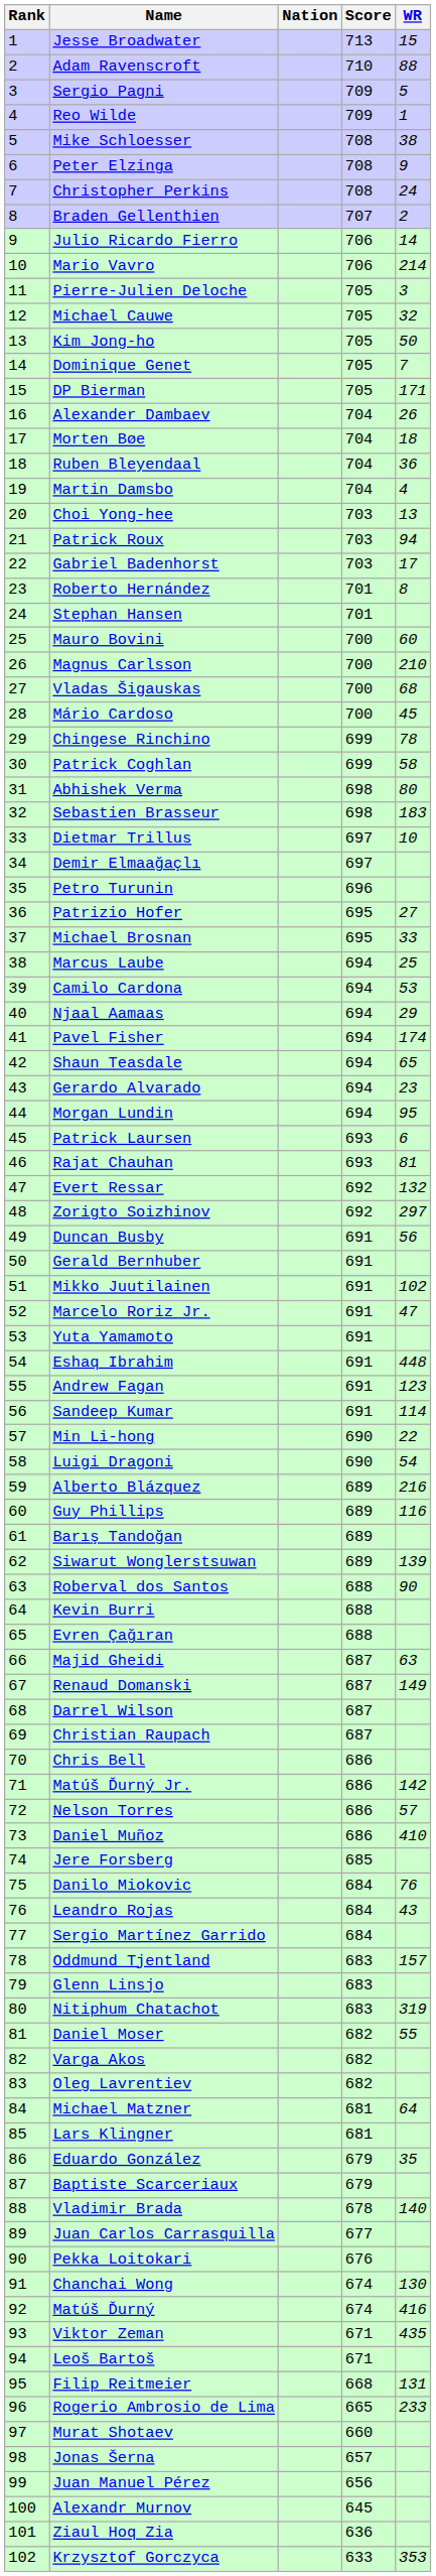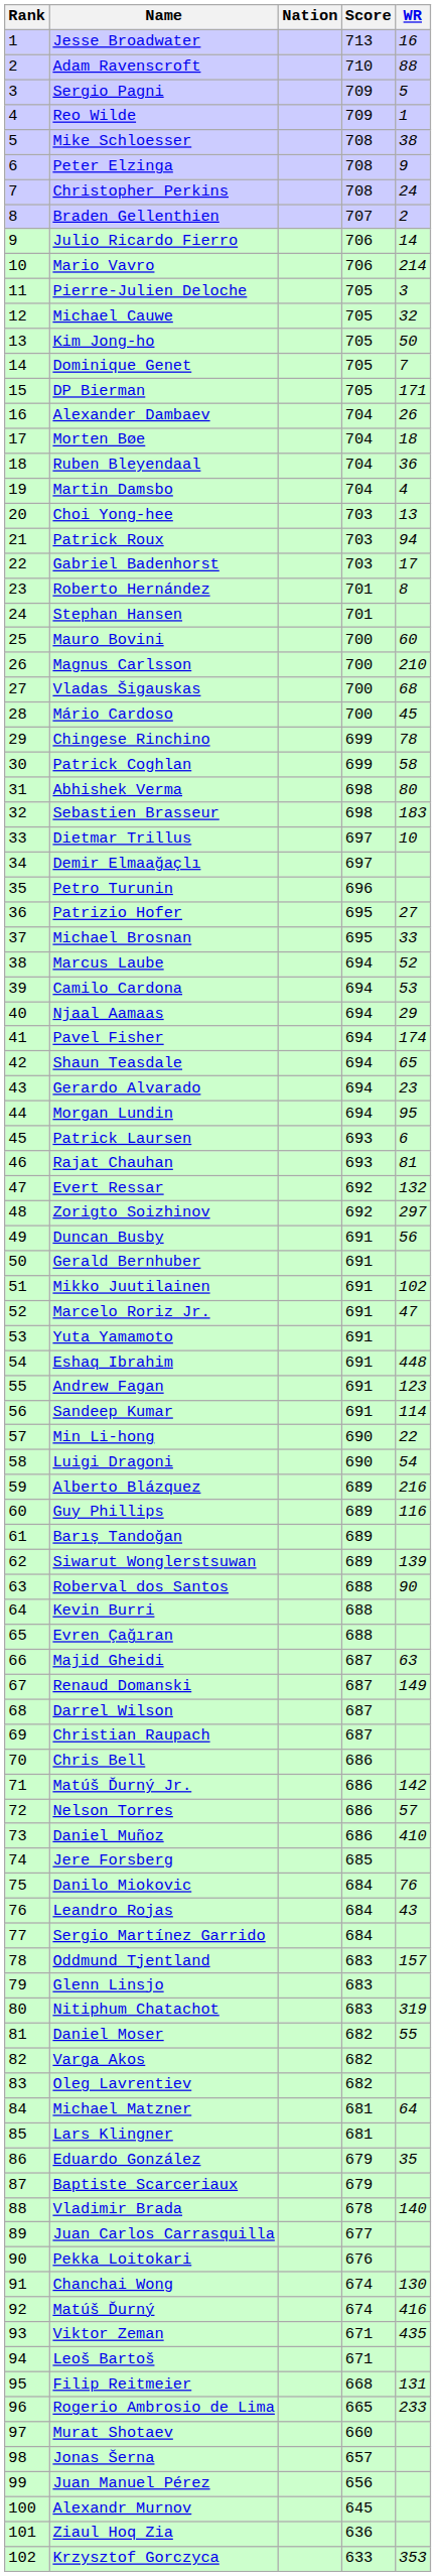Jesse Broadwater | WR: 15 -> 16
Marcus Laube | WR: 25 -> 52
